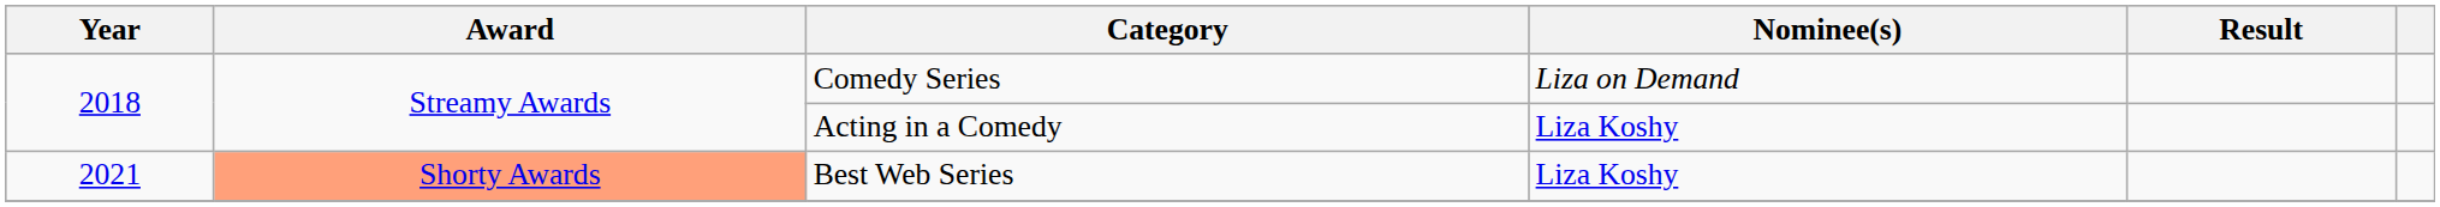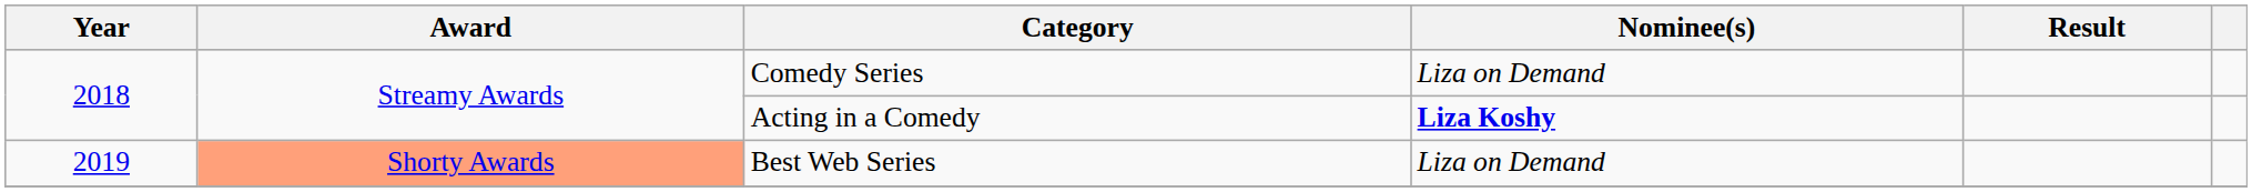Acting in a Comedy | Nominee(s): normal -> bold
Best Web Series | Year: 2021 -> 2019
Best Web Series | Nominee(s): Liza Koshy -> Liza on Demand
